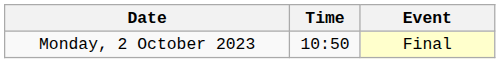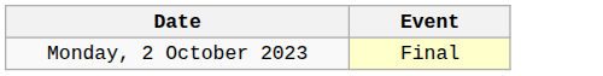- column: Time | 10:50
